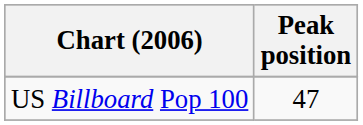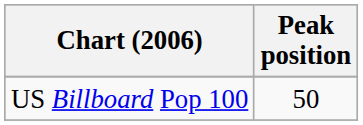US Billboard Pop 100 | Peak position: 47 -> 50
